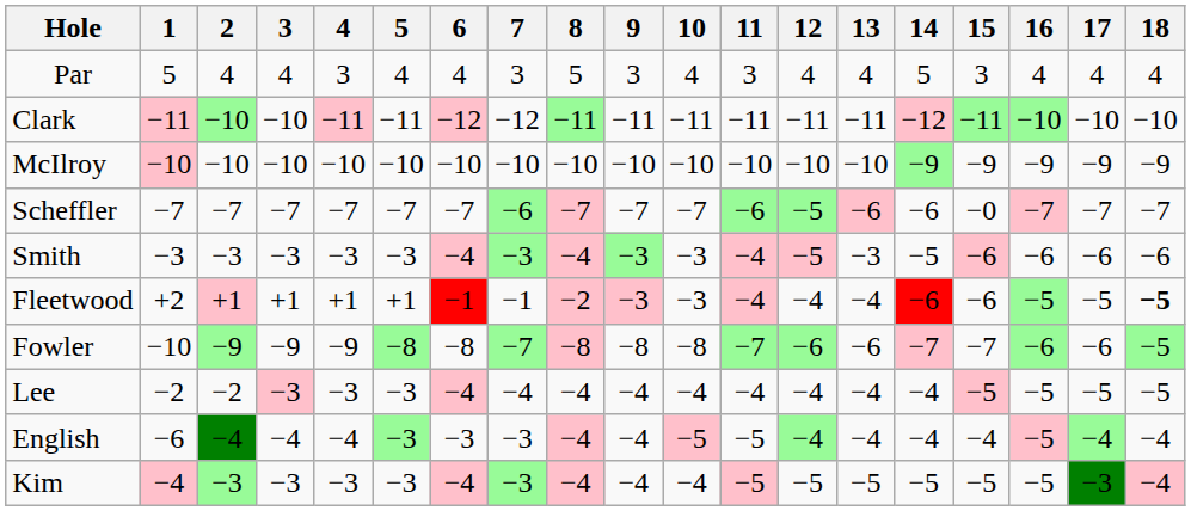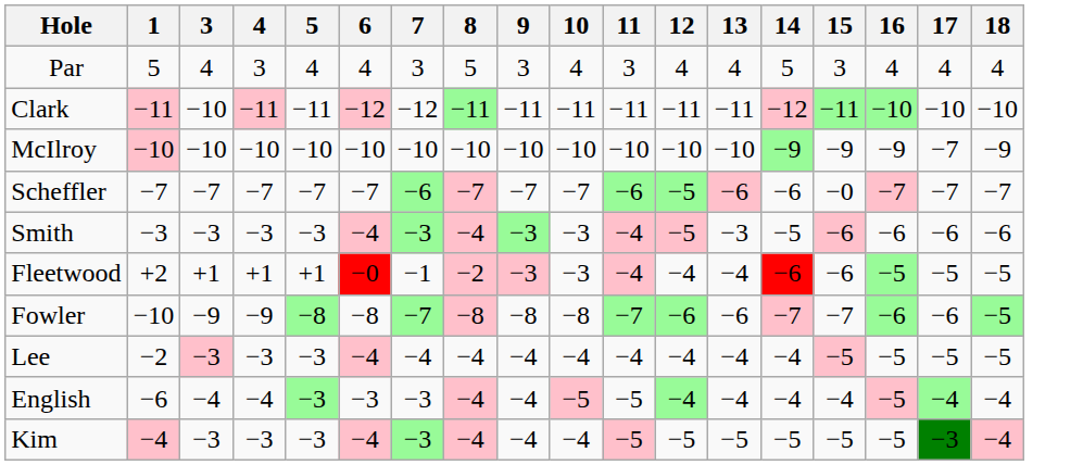- column: 2 | 4 | −10 | −10 | −7 | −3 | +1 | −9 | −2 | −4 | −3
McIlroy | 17: −9 -> −7
Fleetwood | 6: −1 -> −0
Fleetwood | 18: bold -> normal
